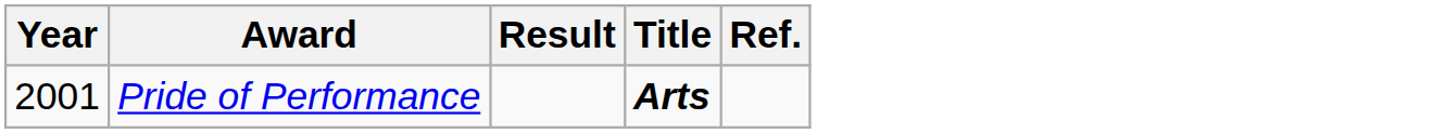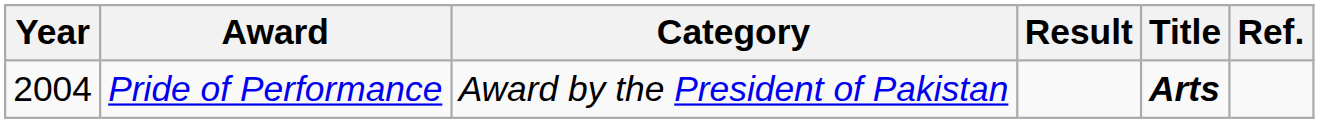+ column: Category | Award by the President of Pakistan
Pride of Performance | Year: 2001 -> 2004
